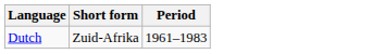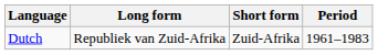+ column: Long form | Republiek van Zuid-Afrika
